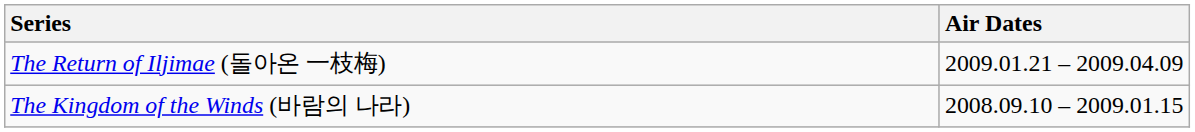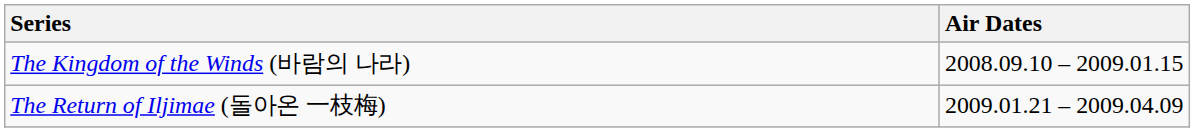rows swapped: The Kingdom of the Winds (바람의 나라) <-> The Return of Iljimae (돌아온 一枝梅)
